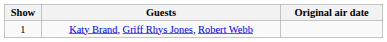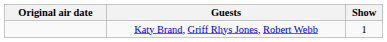columns swapped: Show <-> Original air date
